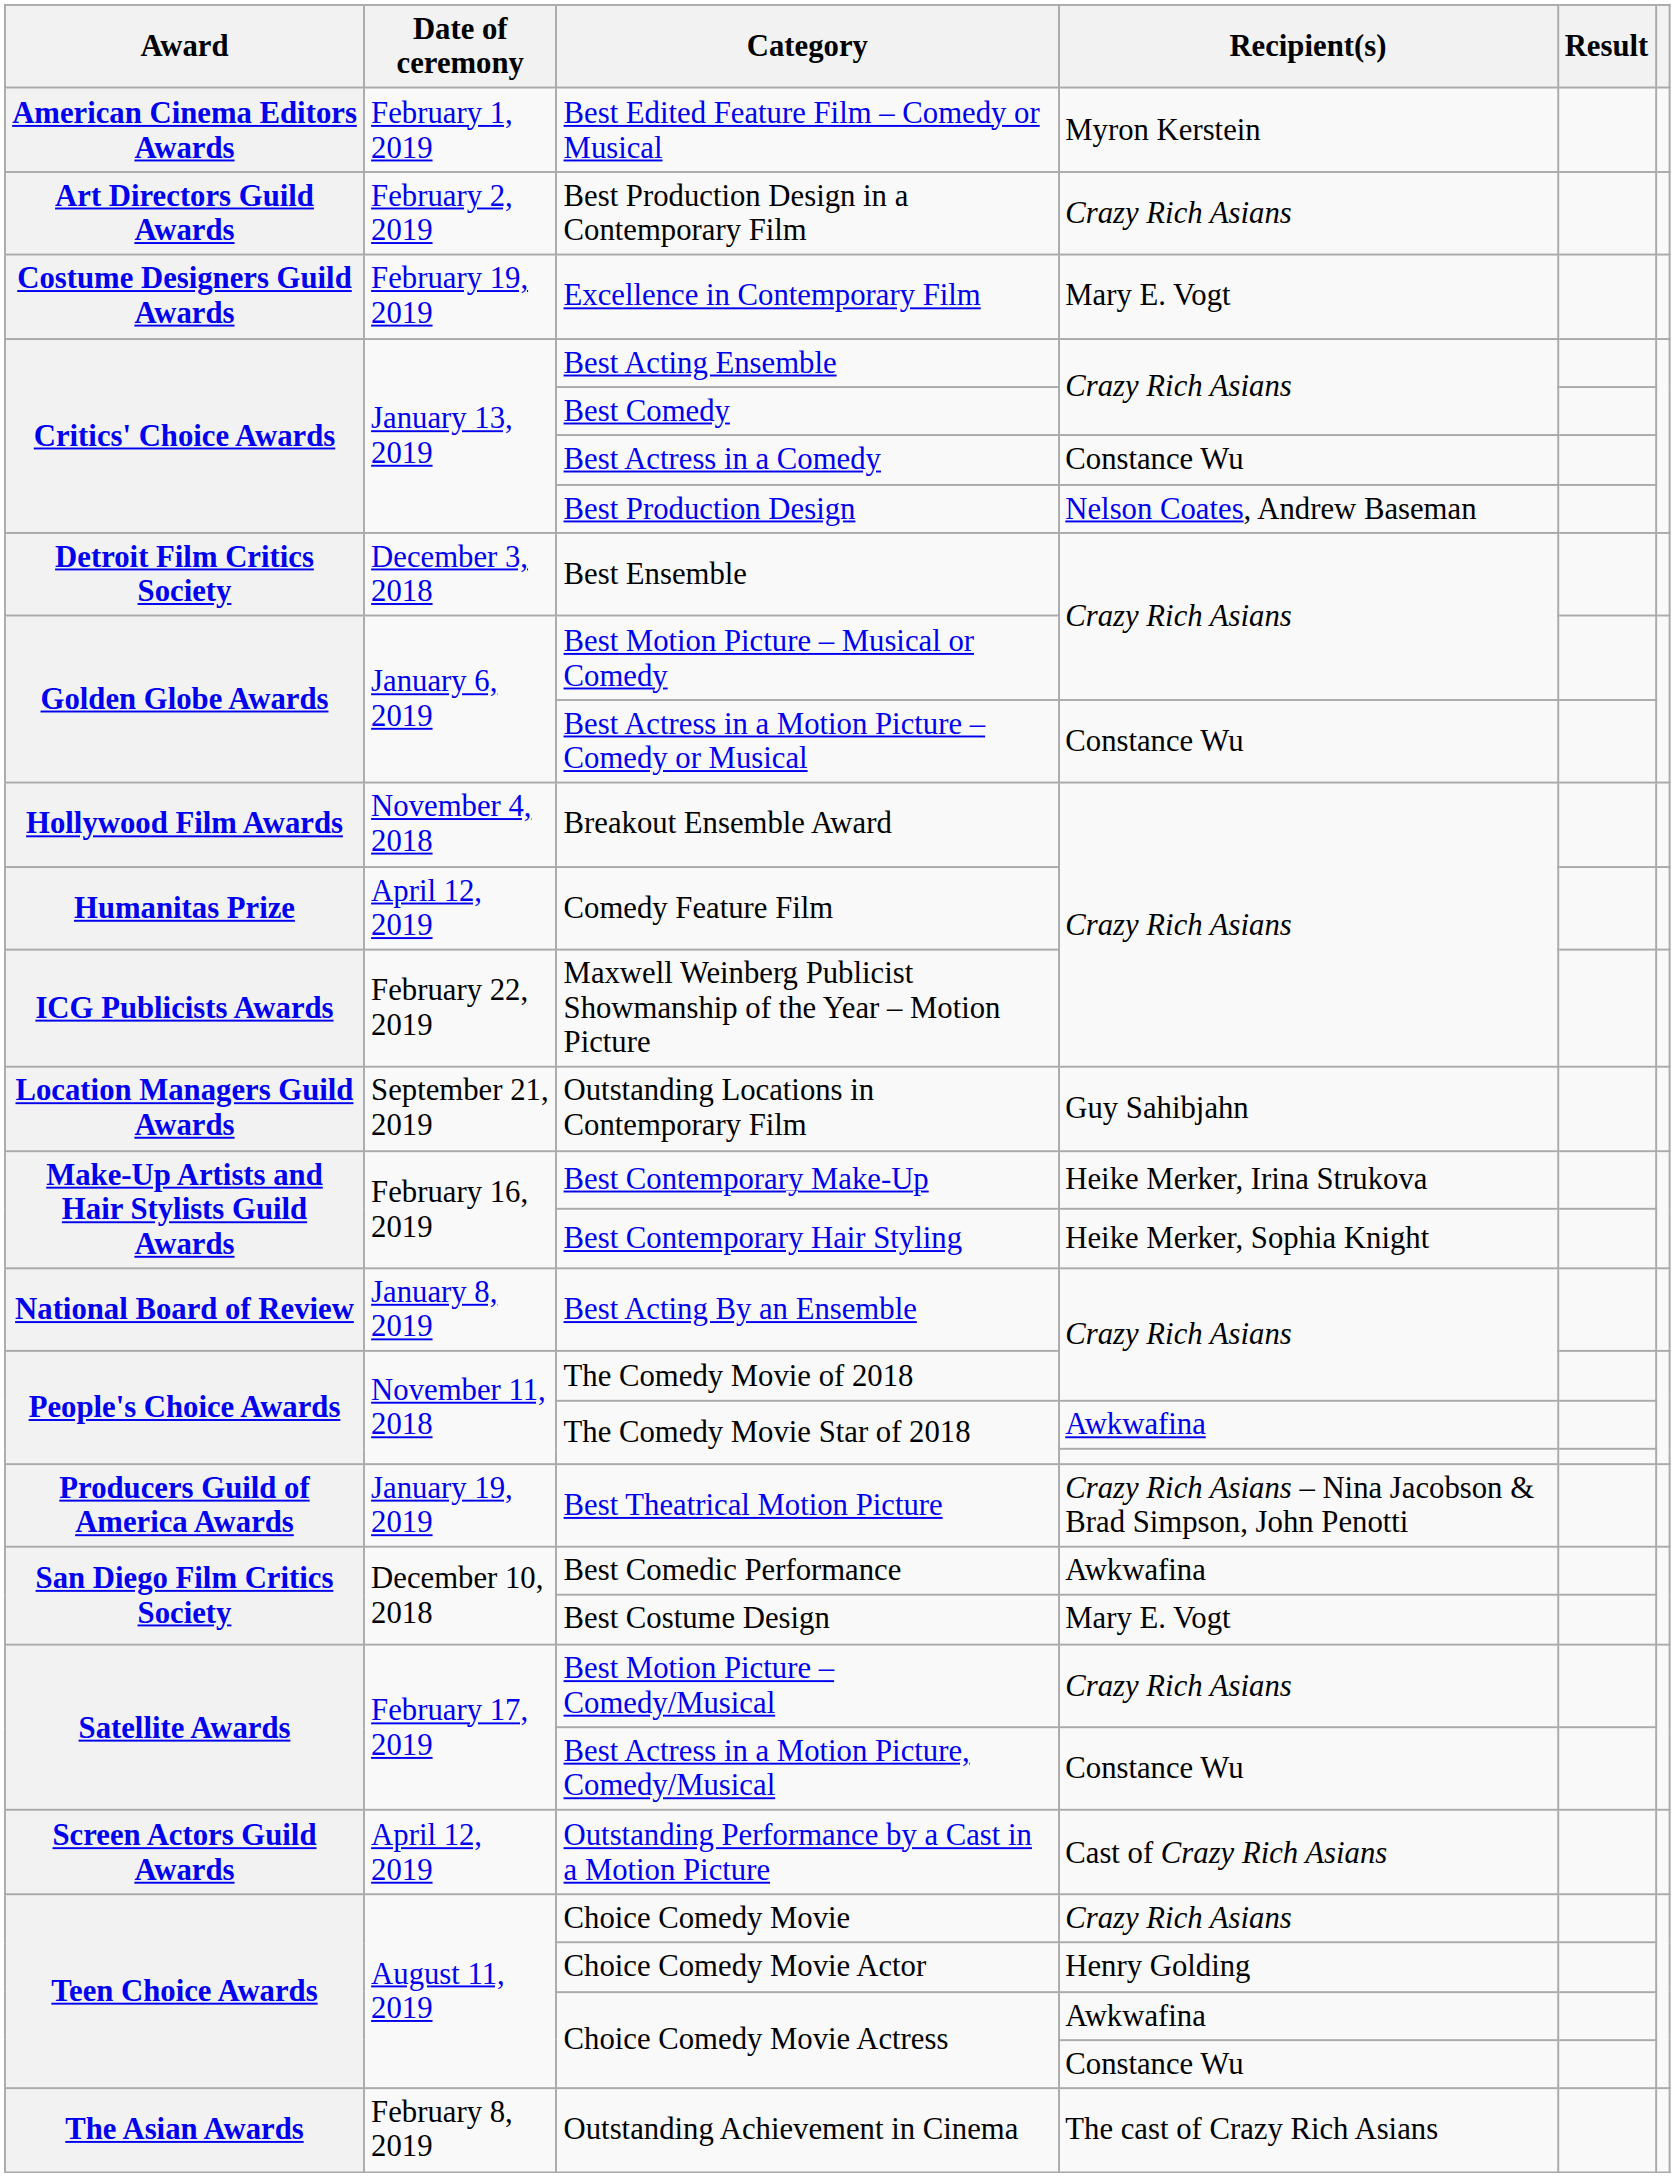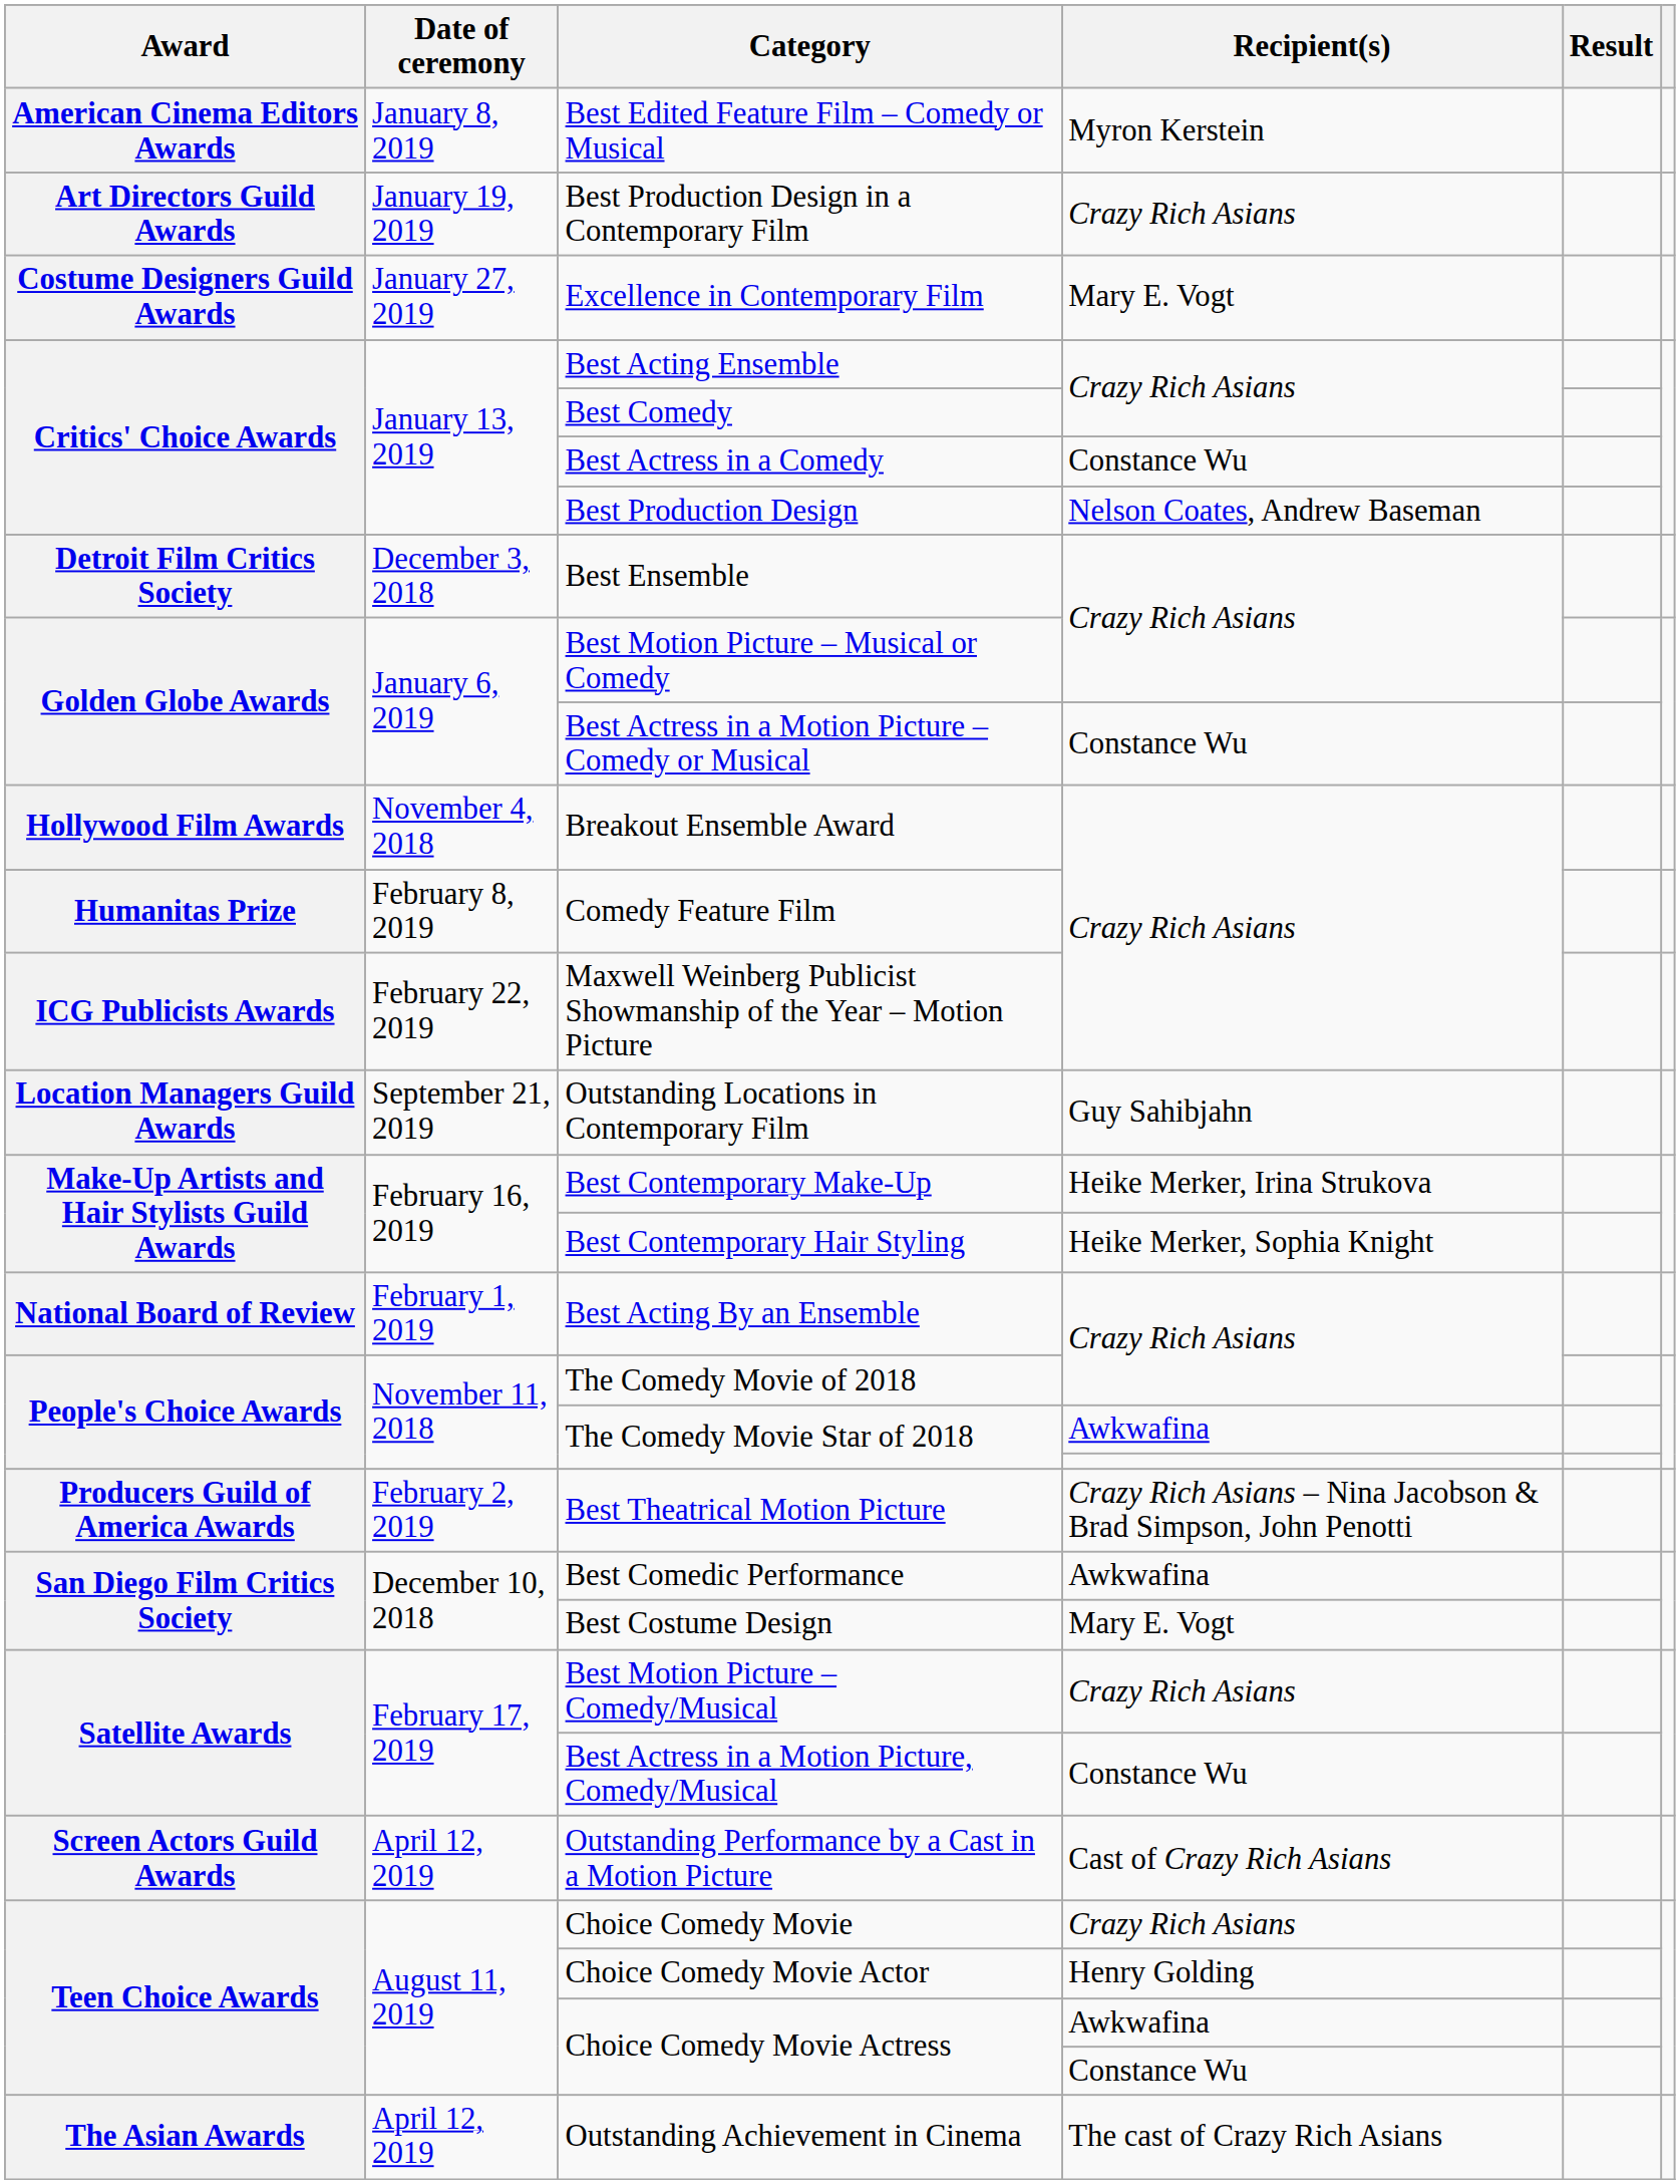Best Edited Feature Film – Comedy or Musical | Date of ceremony: February 1, 2019 -> January 8, 2019
Best Production Design in a Contemporary Film | Date of ceremony: February 2, 2019 -> January 19, 2019
Excellence in Contemporary Film | Date of ceremony: February 19, 2019 -> January 27, 2019
Comedy Feature Film | Date of ceremony: April 12, 2019 -> February 8, 2019
Best Acting By an Ensemble | Date of ceremony: January 8, 2019 -> February 1, 2019
Best Theatrical Motion Picture | Date of ceremony: January 19, 2019 -> February 2, 2019
Outstanding Achievement in Cinema | Date of ceremony: February 8, 2019 -> April 12, 2019
